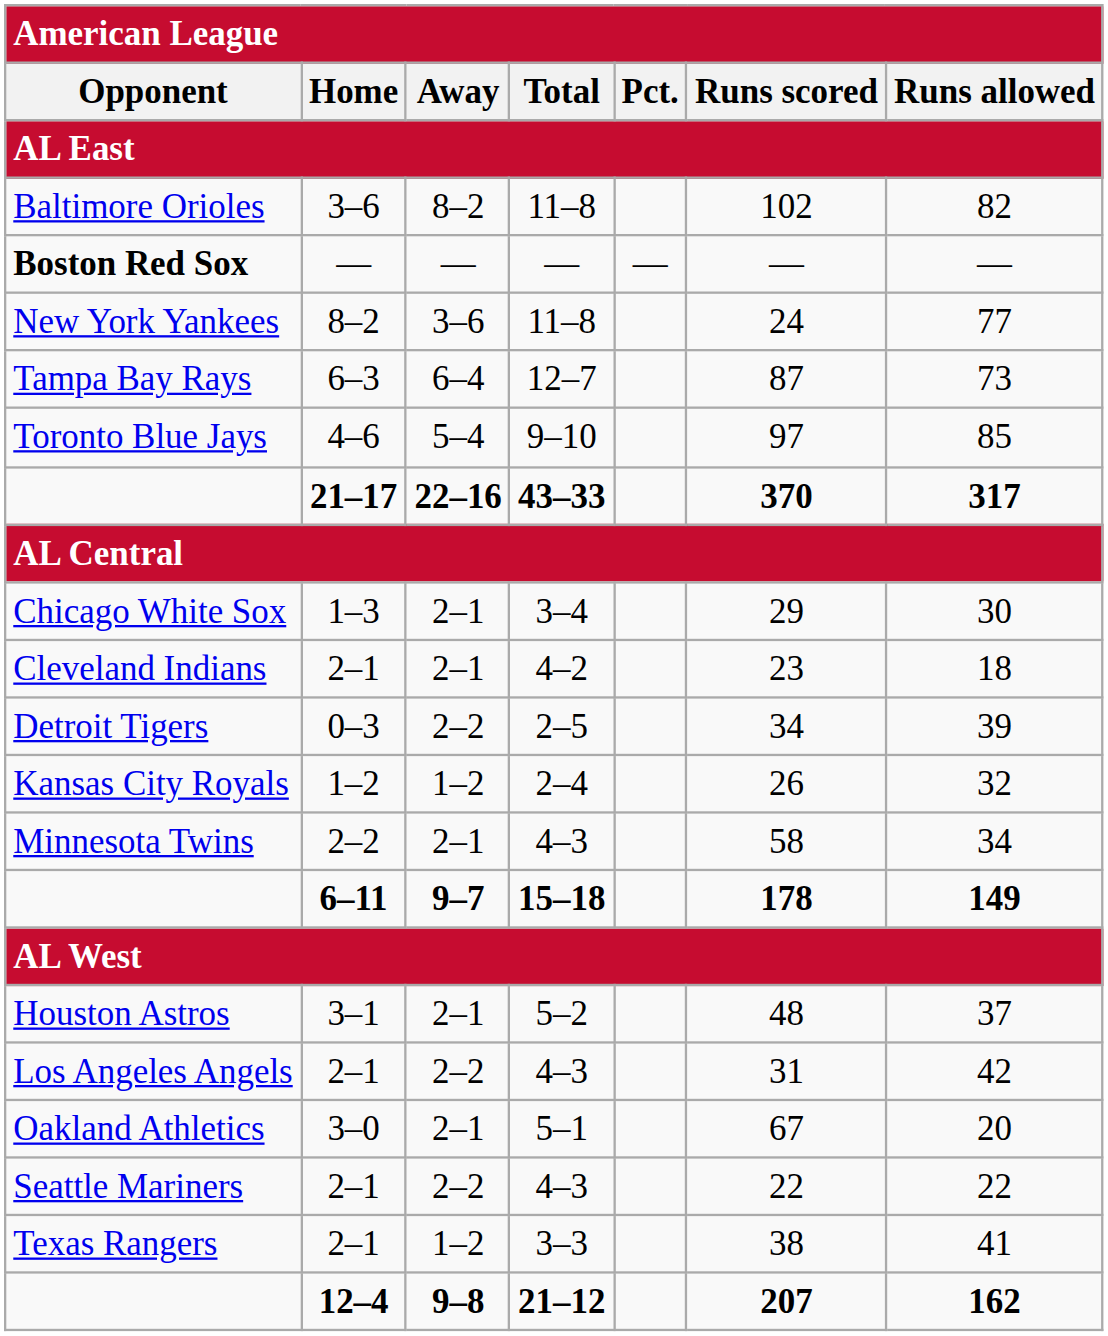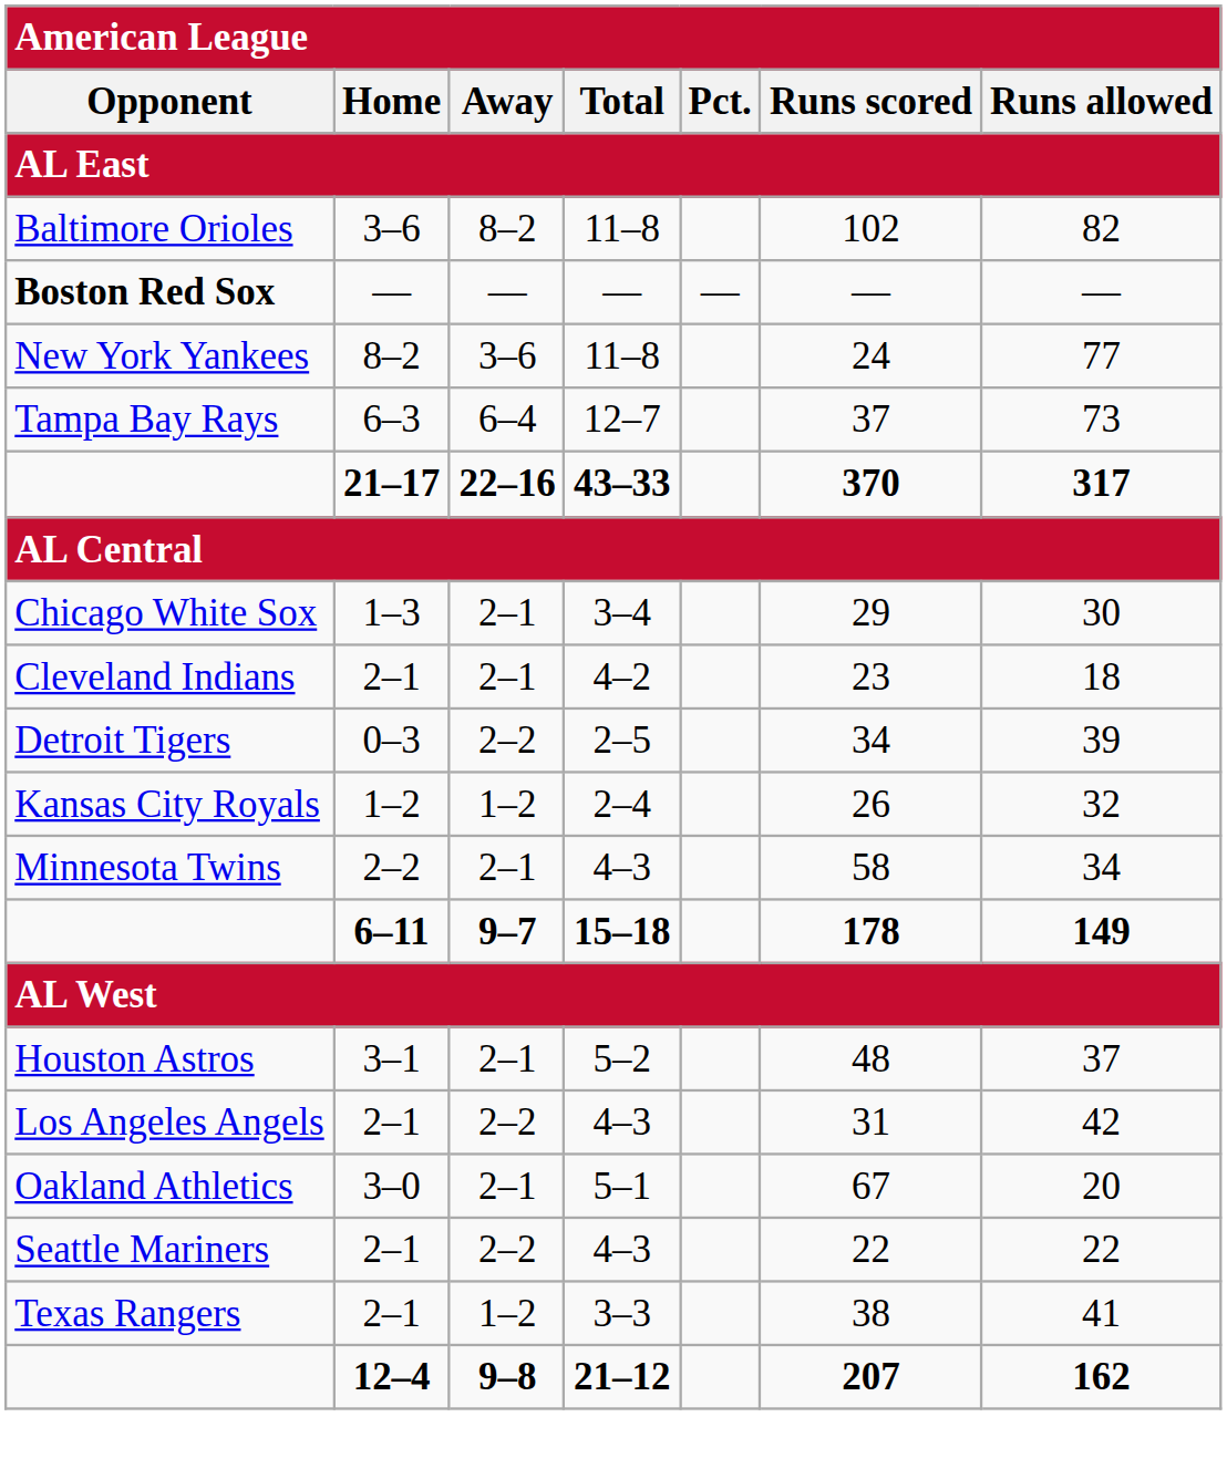Tampa Bay Rays | Runs scored: 87 -> 37
- row: Toronto Blue Jays | 4–6 | 5–4 | 9–10 | 97 | 85
